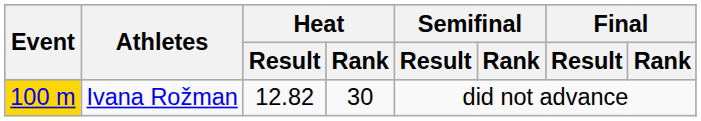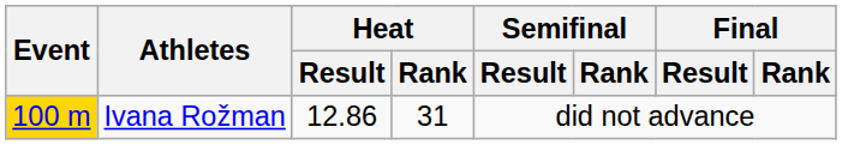Ivana Rožman | Heat / Result: 12.82 -> 12.86
Ivana Rožman | Heat / Rank: 30 -> 31
